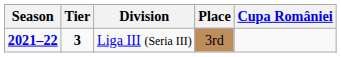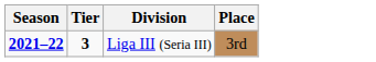- column: Cupa României
